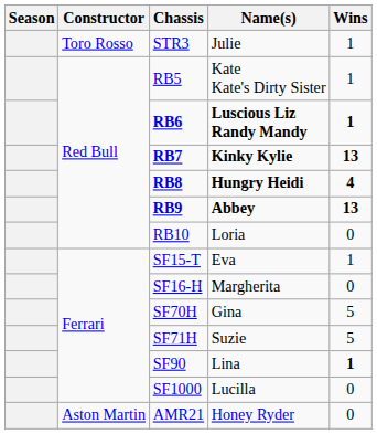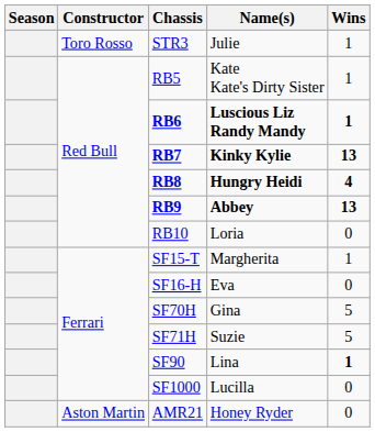SF15-T | Name(s): Eva -> Margherita
SF16-H | Name(s): Margherita -> Eva
